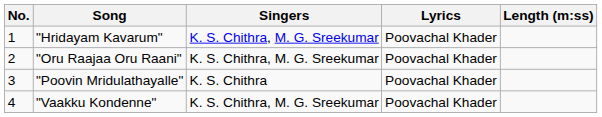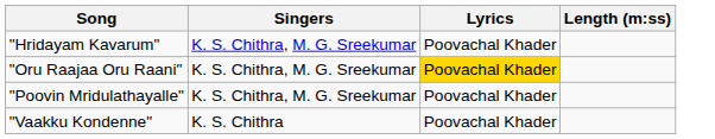- column: No. | 1 | 2 | 3 | 4
"Oru Raajaa Oru Raani" | Lyrics: no background -> gold background
"Poovin Mridulathayalle" | Singers: K. S. Chithra -> K. S. Chithra, M. G. Sreekumar
"Vaakku Kondenne" | Singers: K. S. Chithra, M. G. Sreekumar -> K. S. Chithra
